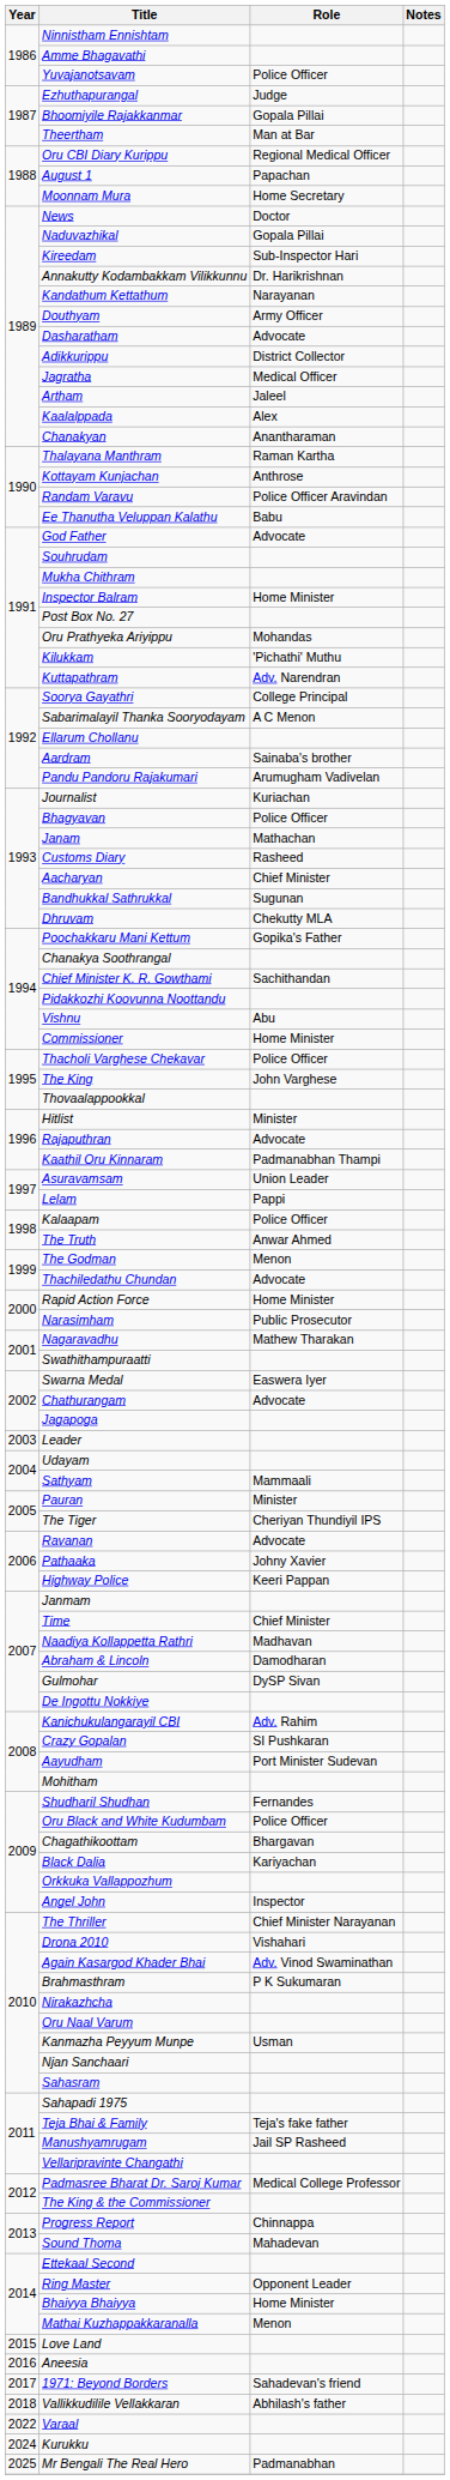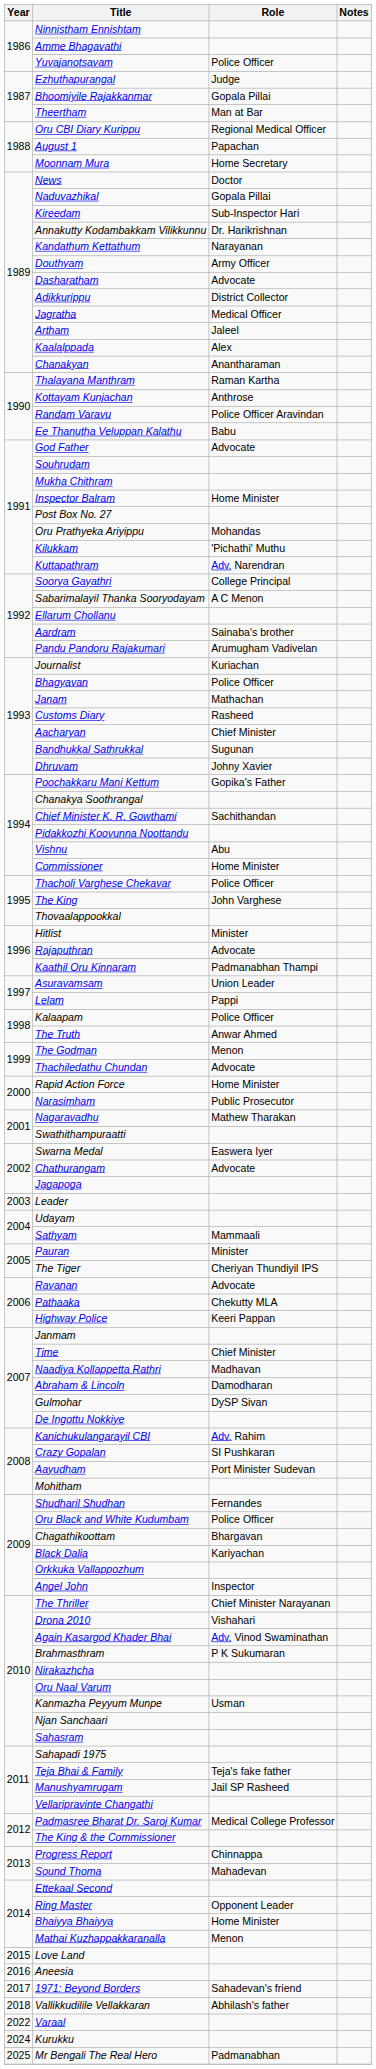Dhruvam | Role: Chekutty MLA -> Johny Xavier
Pathaaka | Role: Johny Xavier -> Chekutty MLA
